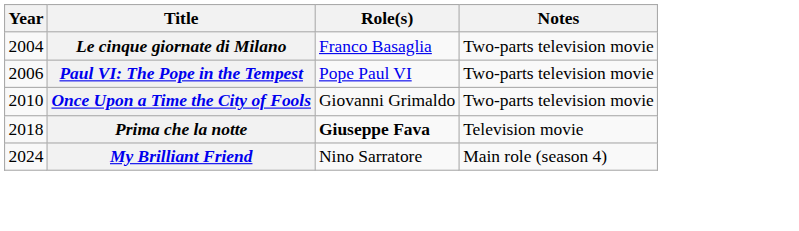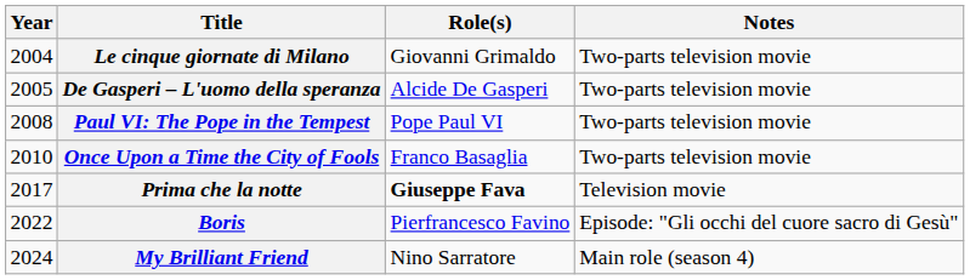Le cinque giornate di Milano | Role(s): Franco Basaglia -> Giovanni Grimaldo
+ row: 2005 | De Gasperi – L'uomo della speranza | Alcide De Gasperi | Two-parts television movie
Paul VI: The Pope in the Tempest | Year: 2006 -> 2008
Once Upon a Time the City of Fools | Role(s): Giovanni Grimaldo -> Franco Basaglia
Prima che la notte | Year: 2018 -> 2017
+ row: 2022 | Boris | Pierfrancesco Favino | Episode: "Gli occhi del cuore sacro di Gesù"
